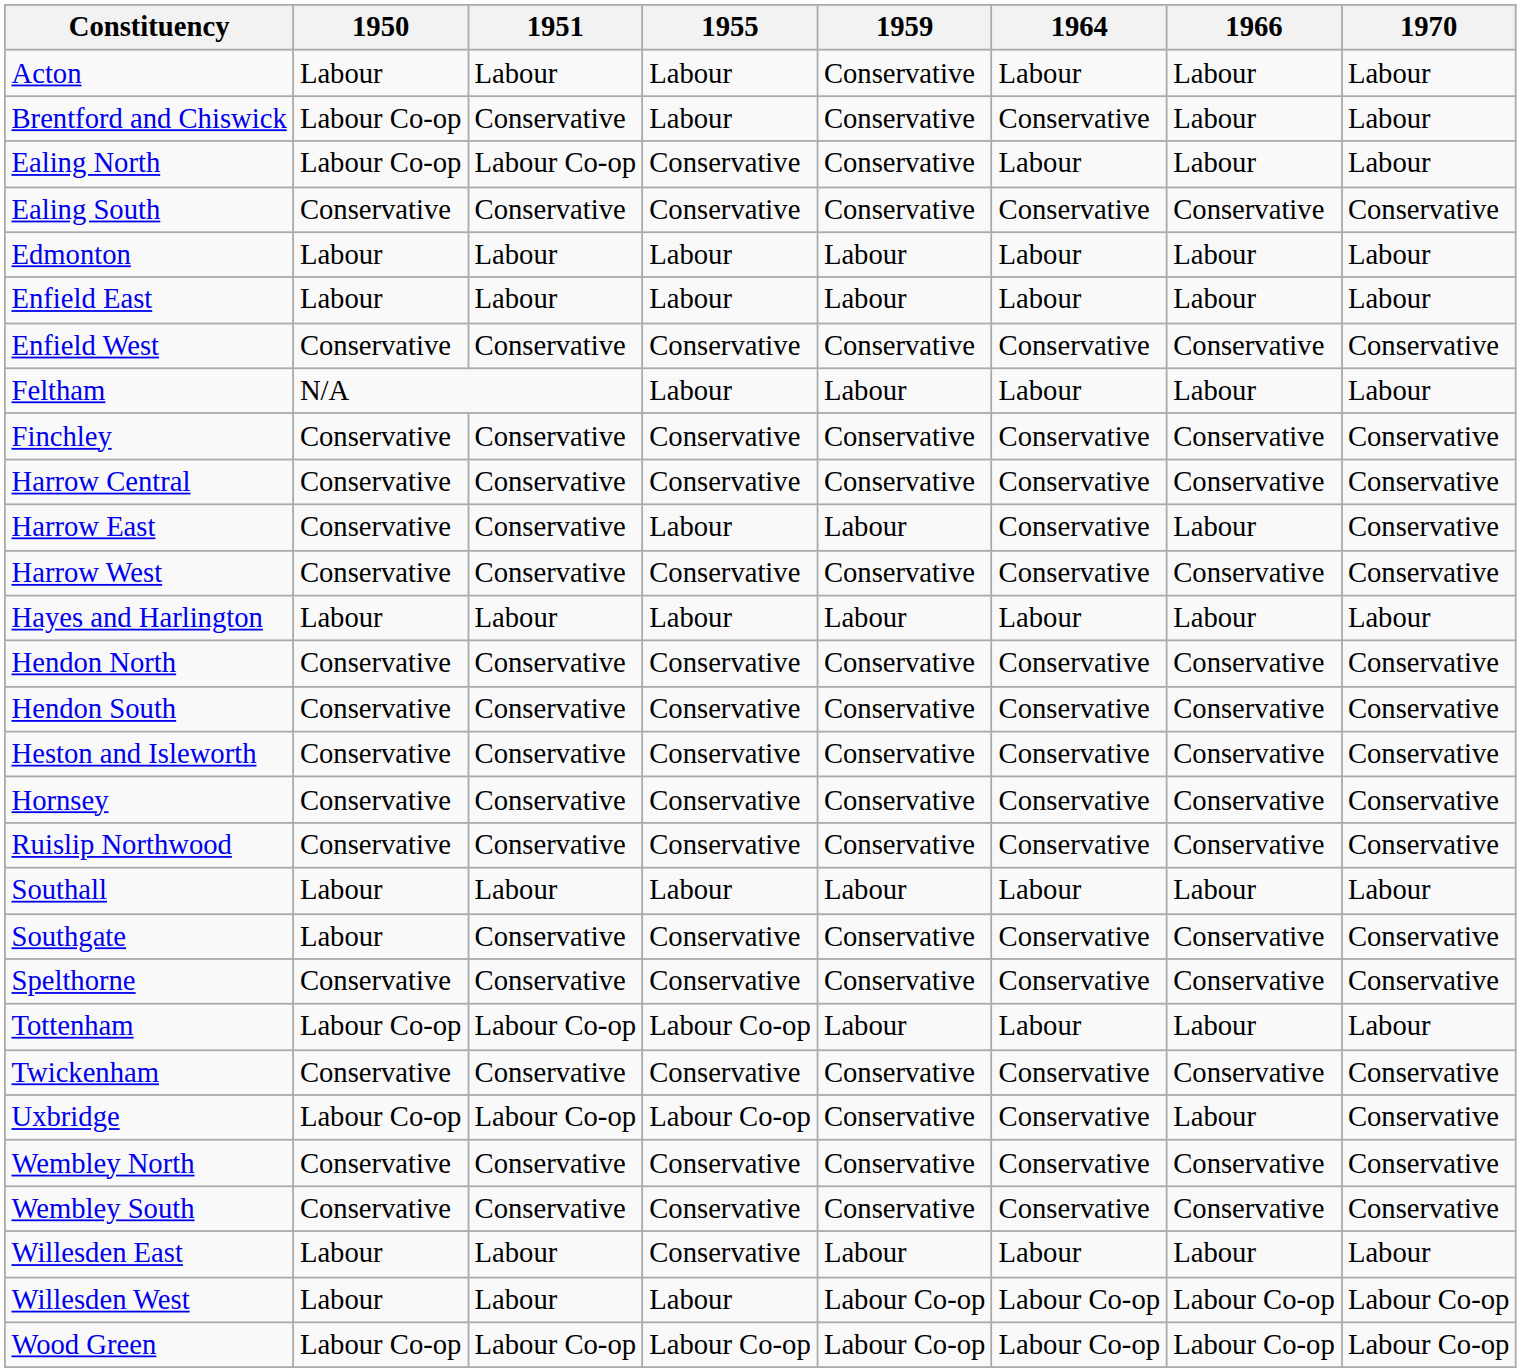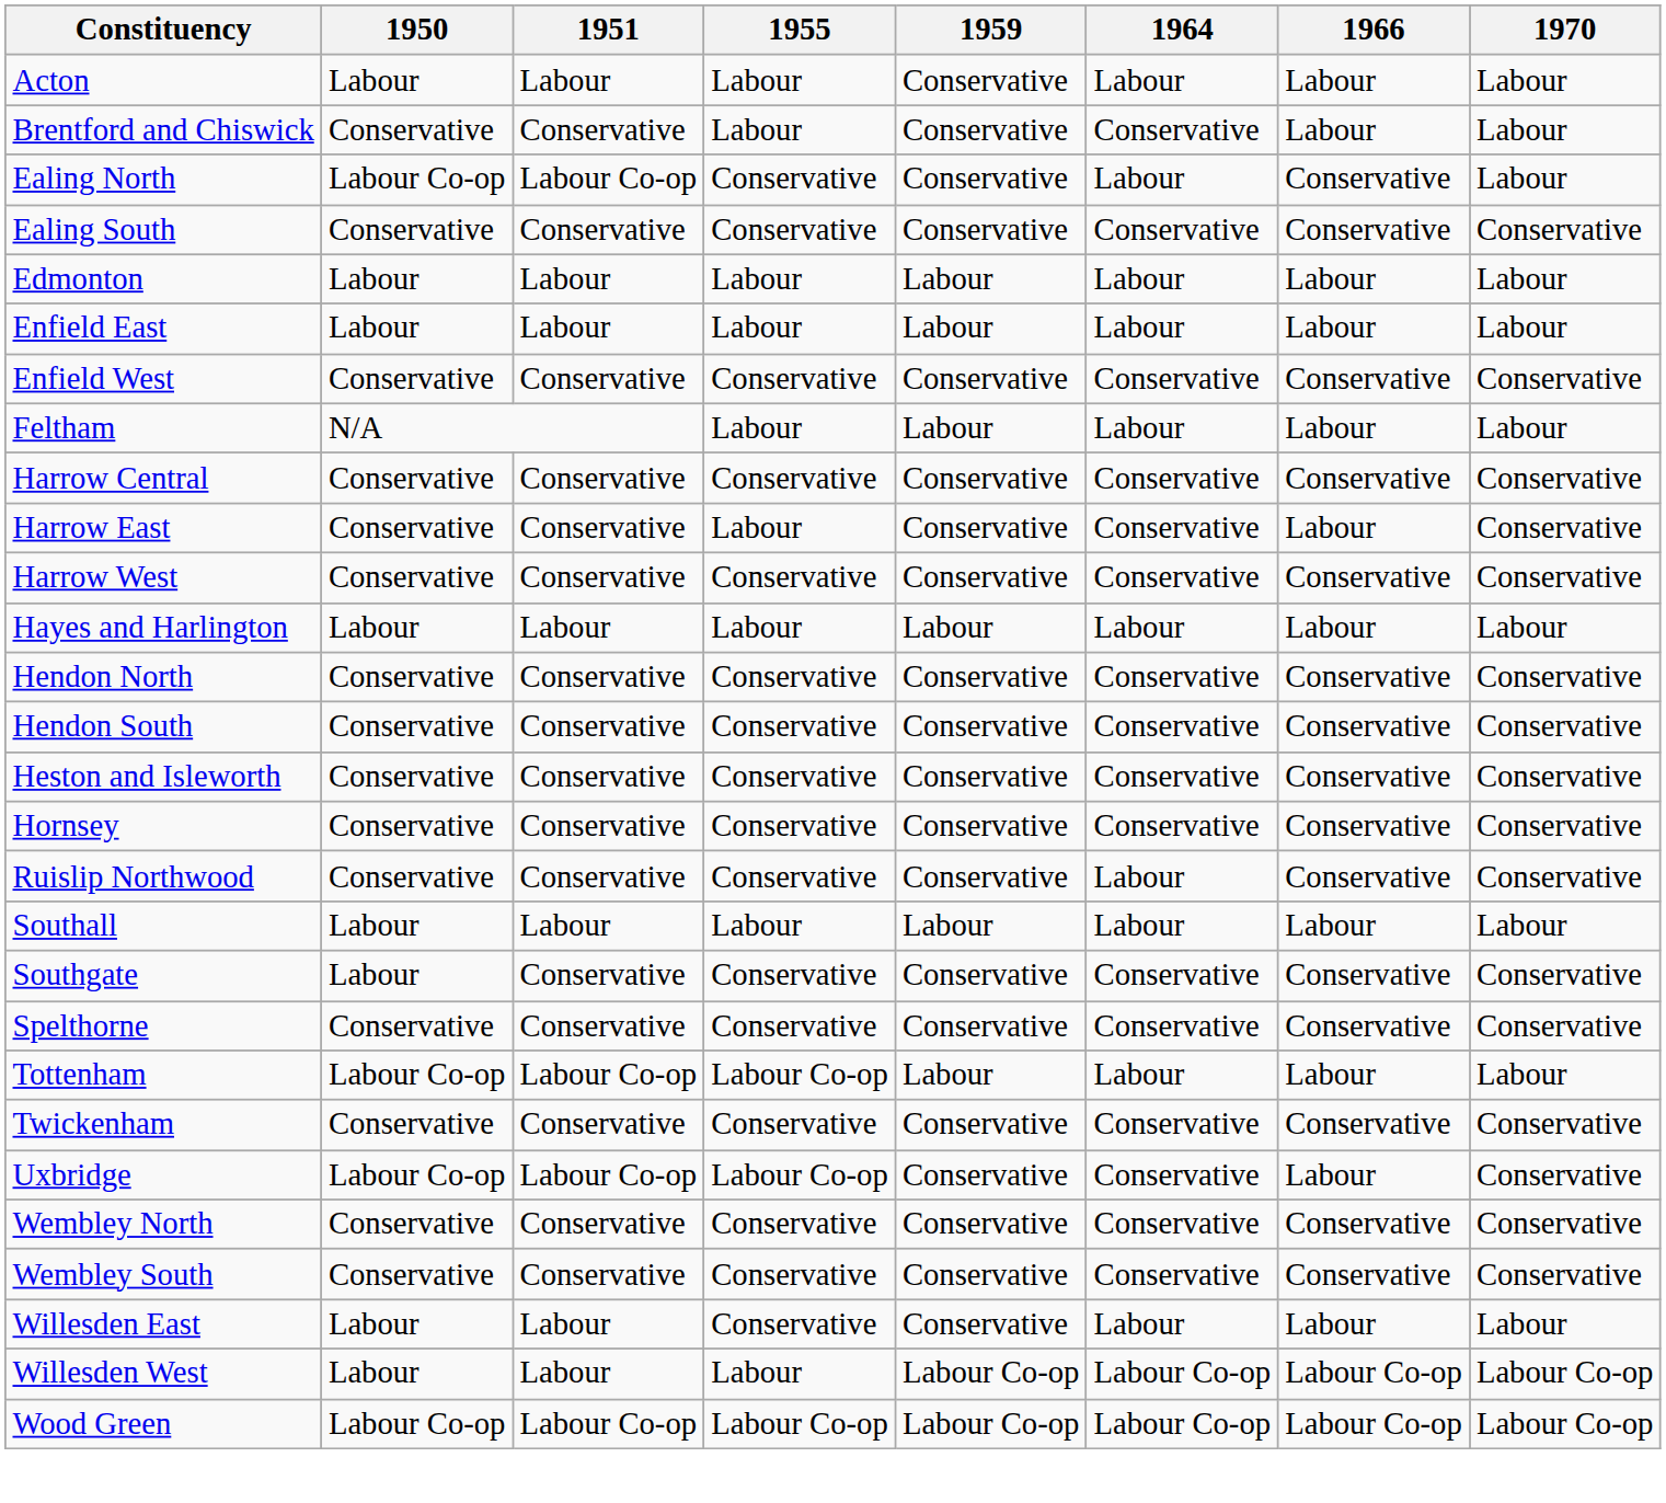Brentford and Chiswick | 1950: Labour Co-op -> Conservative
Ealing North | 1966: Labour -> Conservative
- row: Finchley | Conservative | Conservative | Conservative | Conservative | Conservative | Conservative | Conservative
Harrow East | 1959: Labour -> Conservative
Ruislip Northwood | 1964: Conservative -> Labour
Willesden East | 1959: Labour -> Conservative
